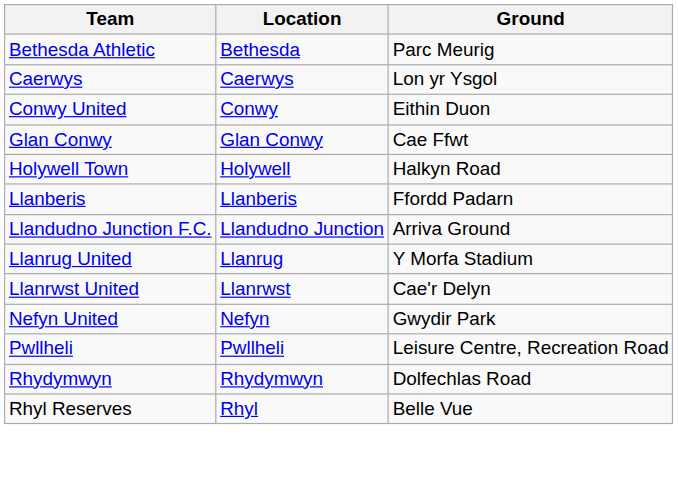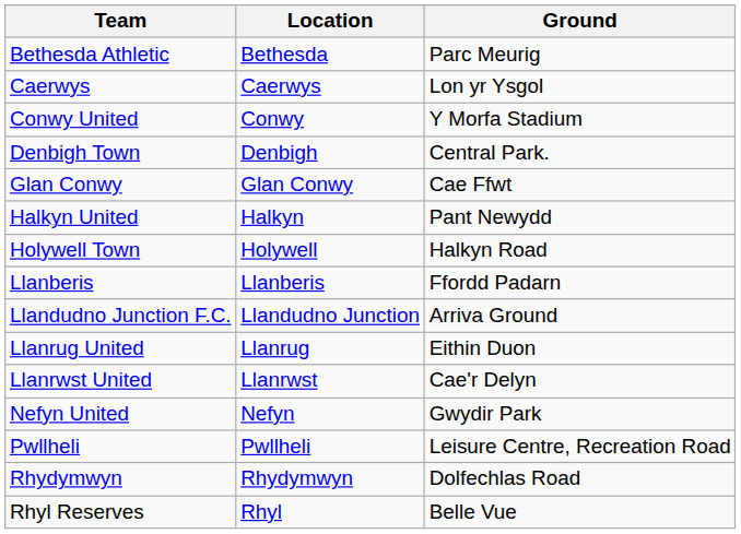Conwy United | Ground: Eithin Duon -> Y Morfa Stadium
+ row: Denbigh Town | Denbigh | Central Park.
+ row: Halkyn United | Halkyn | Pant Newydd
Llanrug United | Ground: Y Morfa Stadium -> Eithin Duon
